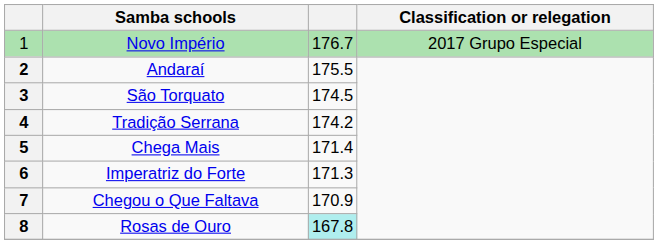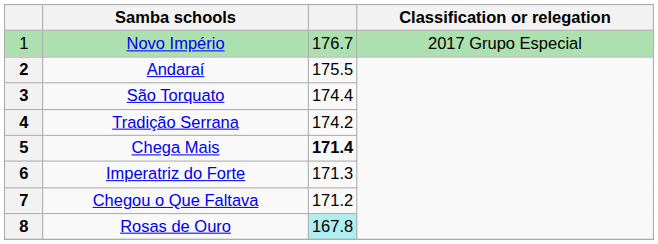São Torquato | column 3: 174.5 -> 174.4
Chega Mais | column 3: normal -> bold
Chegou o Que Faltava | column 3: 170.9 -> 171.2
